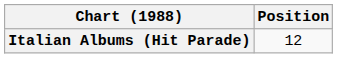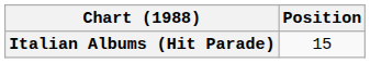Italian Albums (Hit Parade) | Position: 12 -> 15
